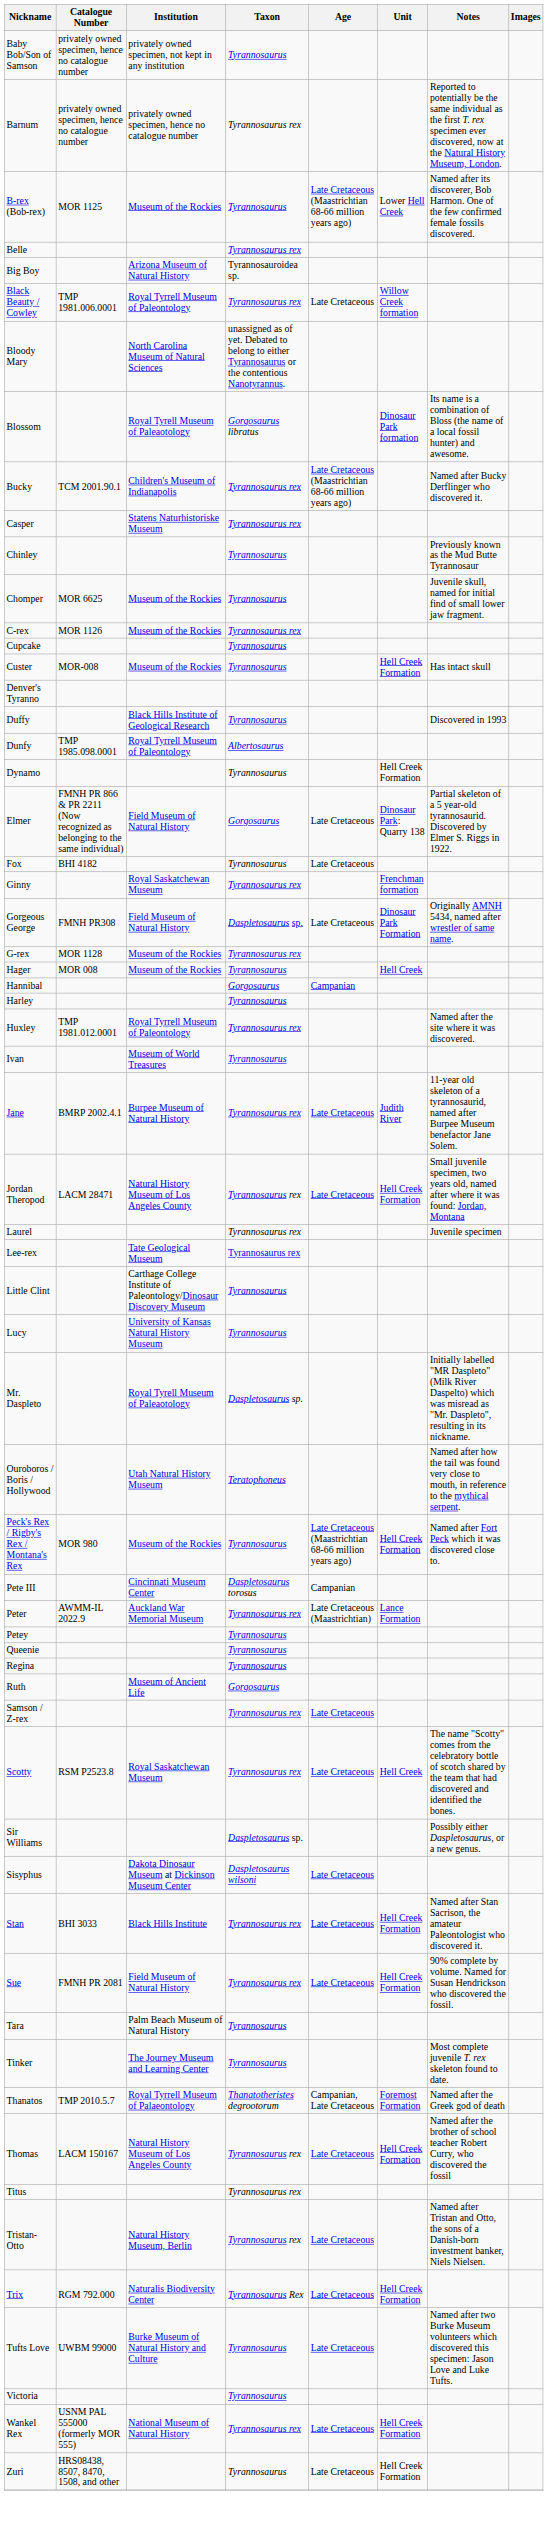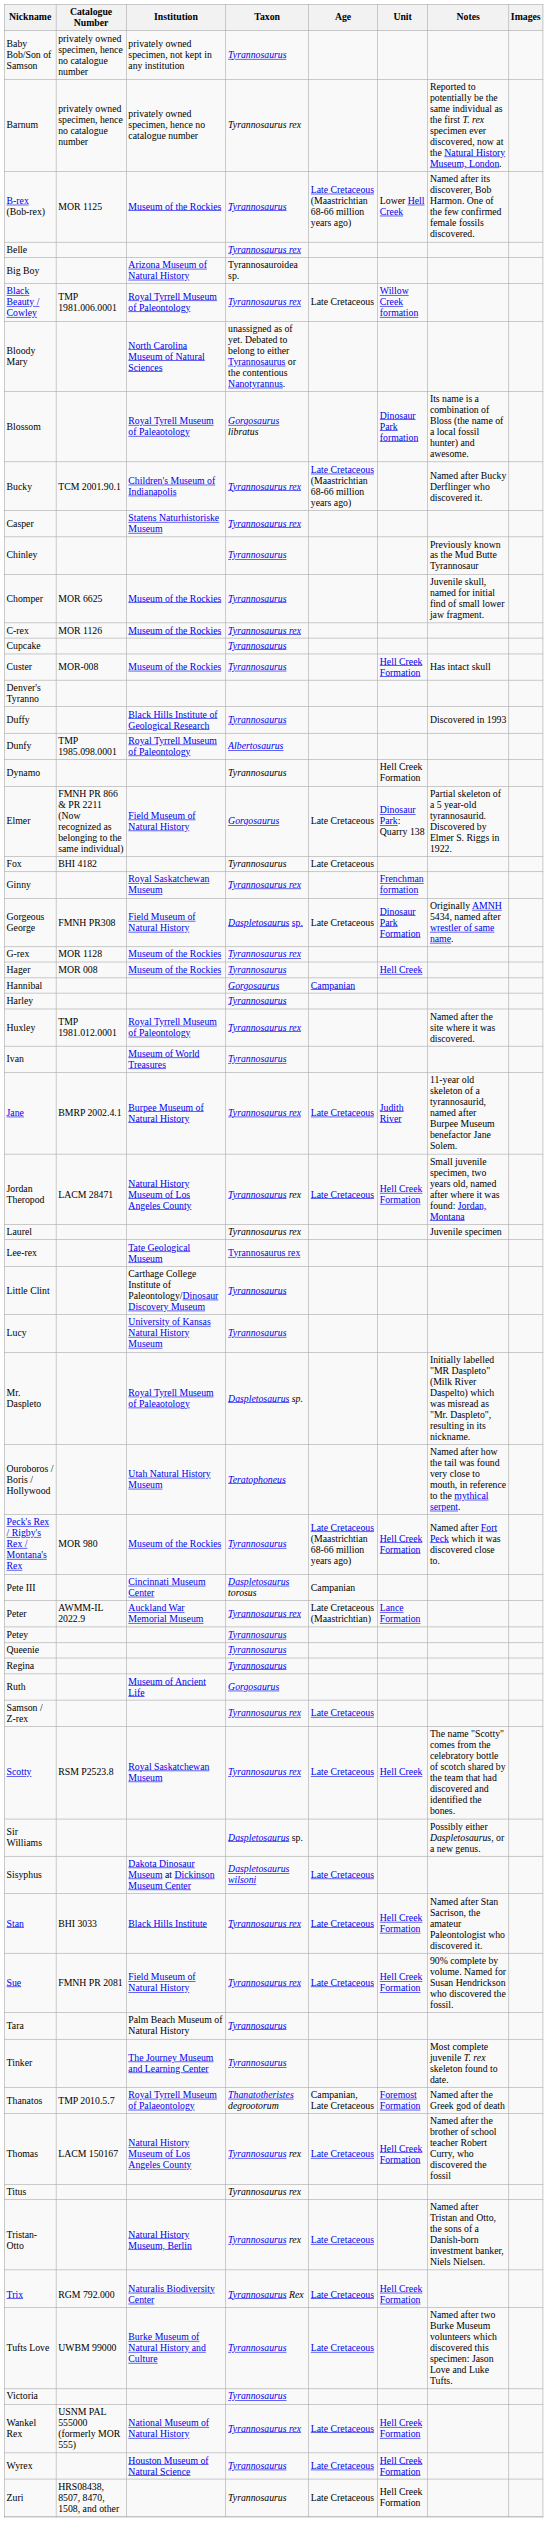+ row: Wyrex | Houston Museum of Natural Science | Tyrannosaurus | Late Cretaceous | Hell Creek Formation
